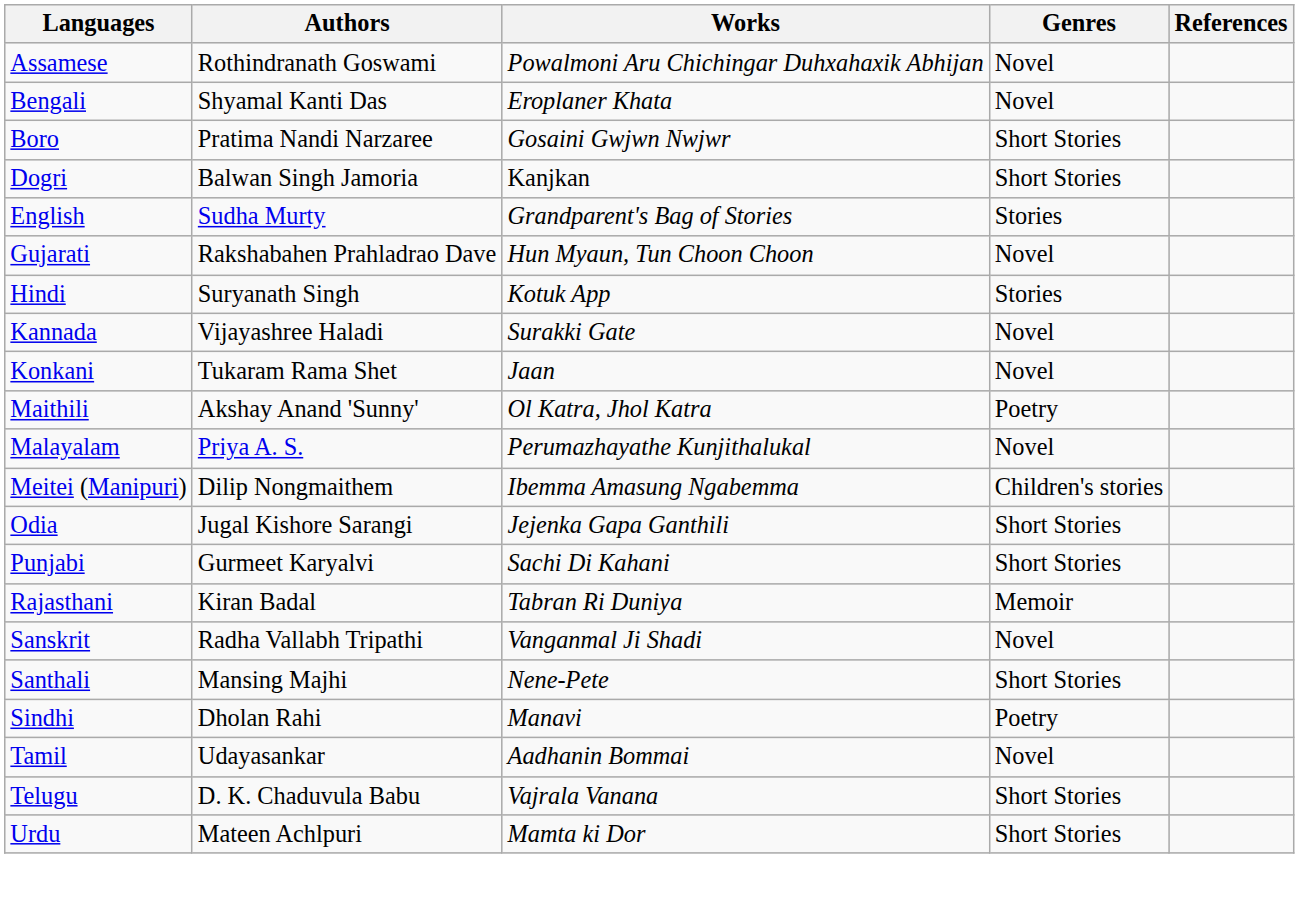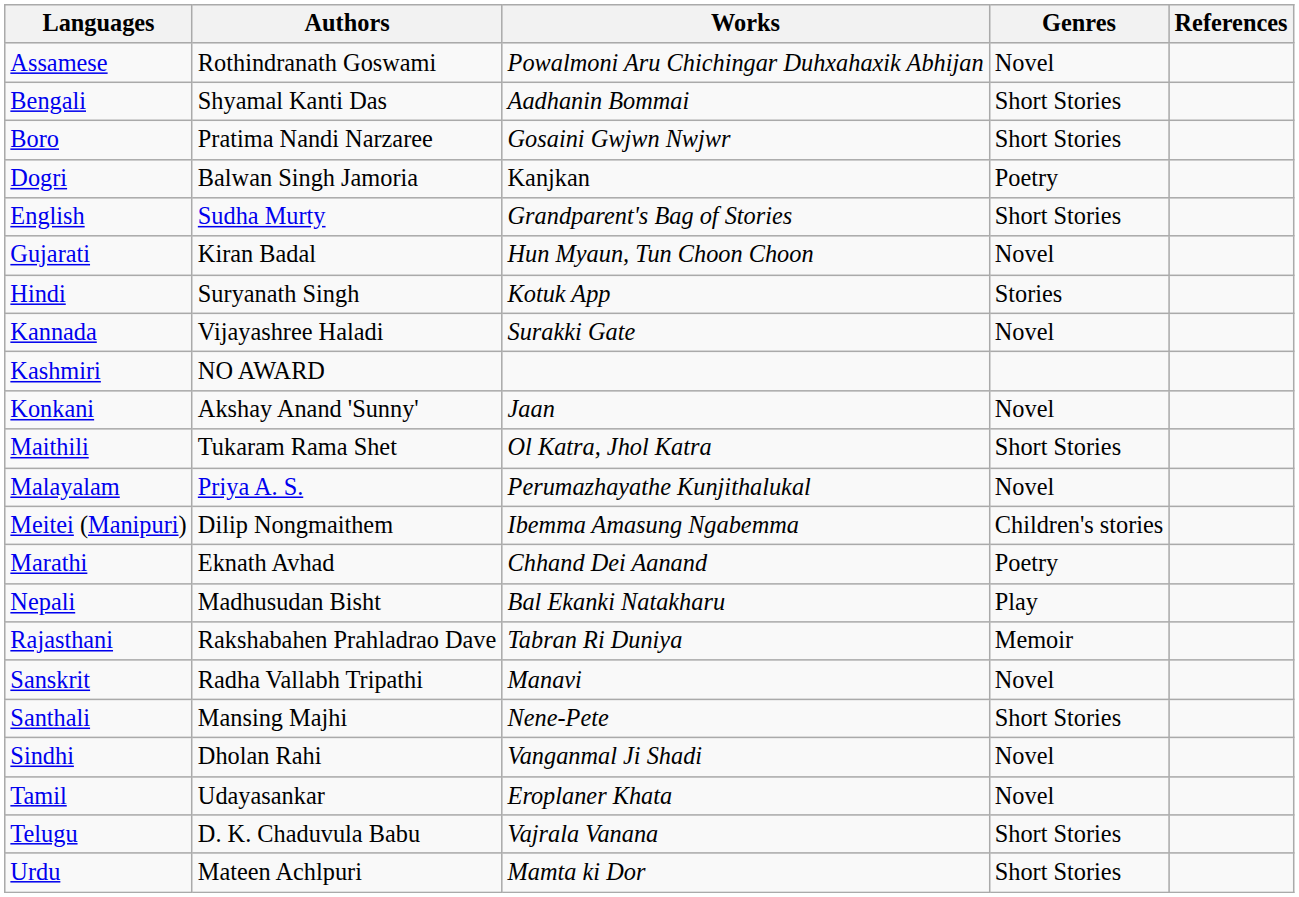Bengali | Works: Eroplaner Khata -> Aadhanin Bommai
Bengali | Genres: Novel -> Short Stories
Dogri | Genres: Short Stories -> Poetry
English | Genres: Stories -> Short Stories
Gujarati | Authors: Rakshabahen Prahladrao Dave -> Kiran Badal
+ row: Kashmiri | NO AWARD
Konkani | Authors: Tukaram Rama Shet -> Akshay Anand 'Sunny'
Maithili | Authors: Akshay Anand 'Sunny' -> Tukaram Rama Shet
Maithili | Genres: Poetry -> Short Stories
+ row: Marathi | Eknath Avhad | Chhand Dei Aanand | Poetry
+ row: Nepali | Madhusudan Bisht | Bal Ekanki Natakharu | Play
- row: Odia | Jugal Kishore Sarangi | Jejenka Gapa Ganthili | Short Stories
- row: Punjabi | Gurmeet Karyalvi | Sachi Di Kahani | Short Stories
Rajasthani | Authors: Kiran Badal -> Rakshabahen Prahladrao Dave
Sanskrit | Works: Vanganmal Ji Shadi -> Manavi
Sindhi | Works: Manavi -> Vanganmal Ji Shadi
Sindhi | Genres: Poetry -> Novel
Tamil | Works: Aadhanin Bommai -> Eroplaner Khata
